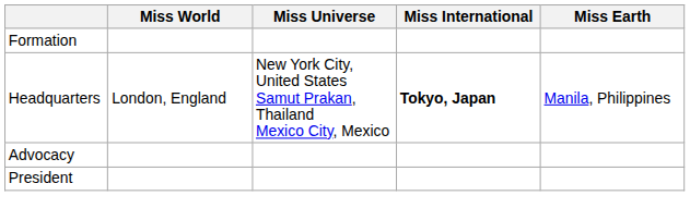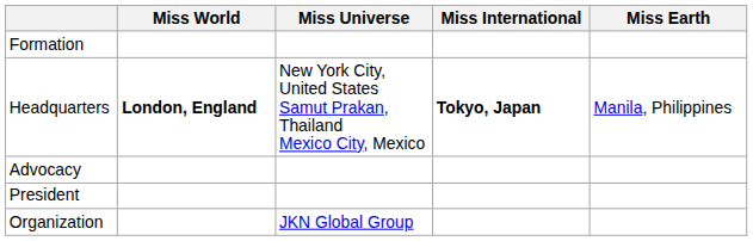Headquarters | Miss World: normal -> bold
+ row: Organization | JKN Global Group
